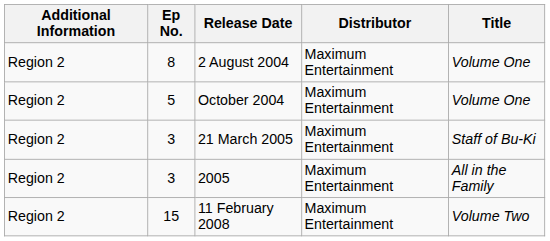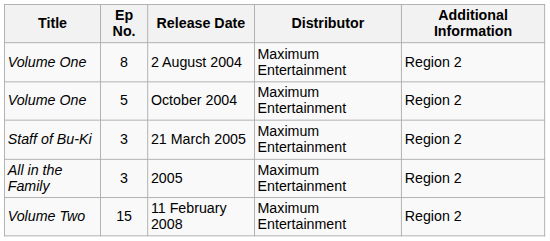columns swapped: Title <-> Additional Information
